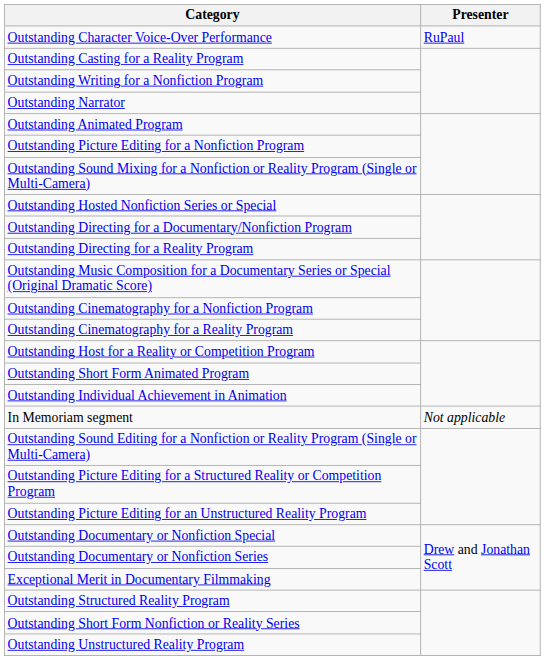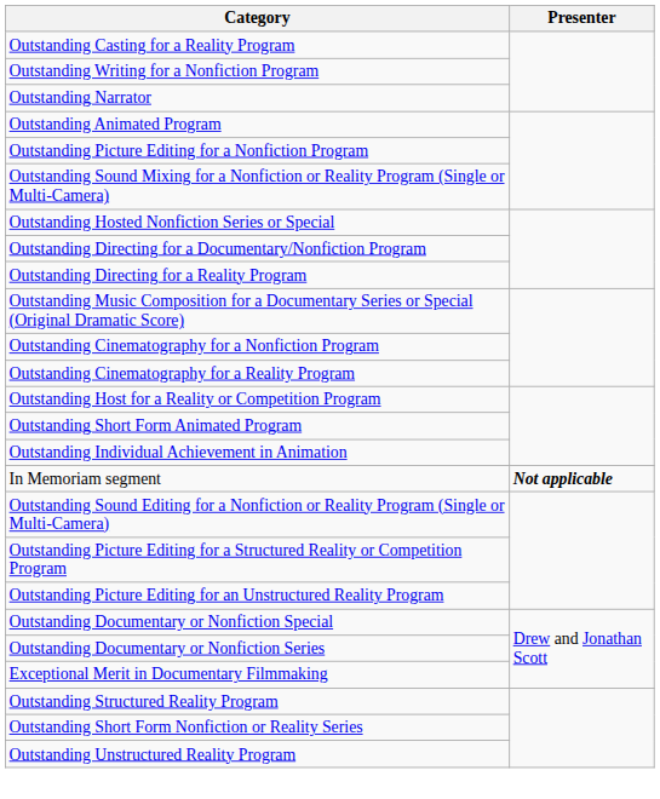- row: Outstanding Character Voice-Over Performance | RuPaul
In Memoriam segment | Presenter: normal -> bold
